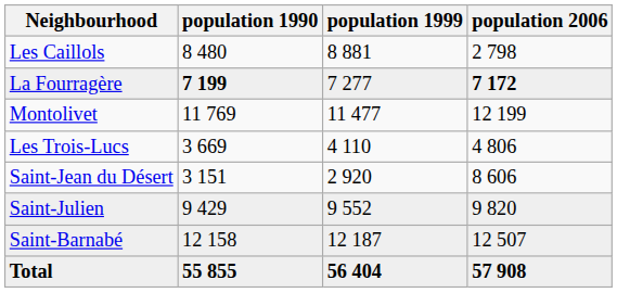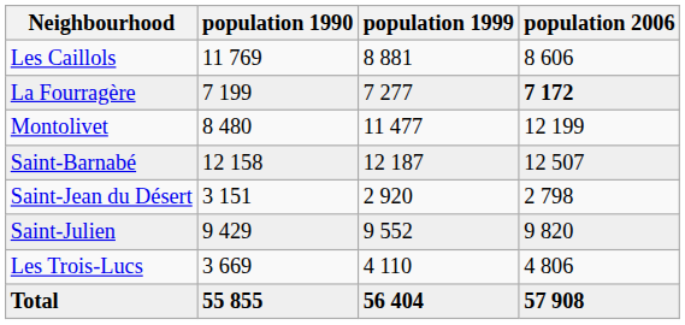Les Caillols | population 1990: 8 480 -> 11 769
Les Caillols | population 2006: 2 798 -> 8 606
La Fourragère | population 1990: bold -> normal
Montolivet | population 1990: 11 769 -> 8 480
rows swapped: Saint-Barnabé <-> Les Trois-Lucs
Saint-Jean du Désert | population 2006: 8 606 -> 2 798
